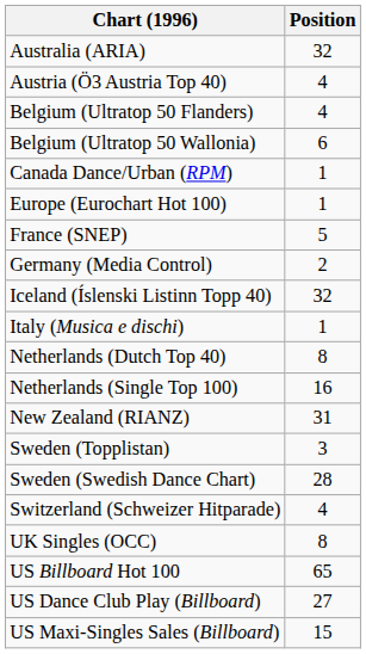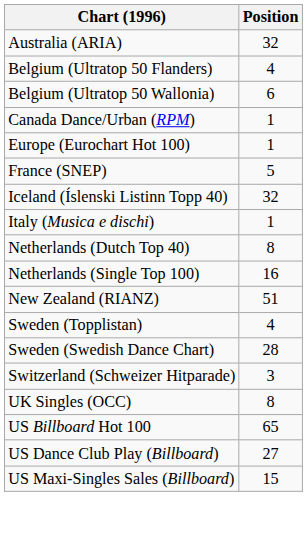- row: Austria (Ö3 Austria Top 40) | 4
- row: Germany (Media Control) | 2
New Zealand (RIANZ) | Position: 31 -> 51
Sweden (Topplistan) | Position: 3 -> 4
Switzerland (Schweizer Hitparade) | Position: 4 -> 3
